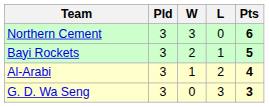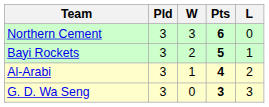columns swapped: L <-> Pts
